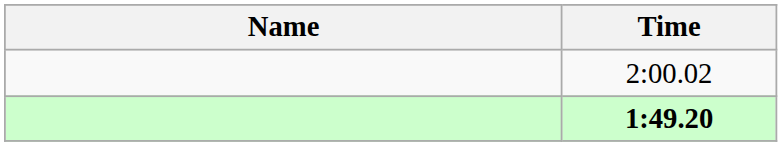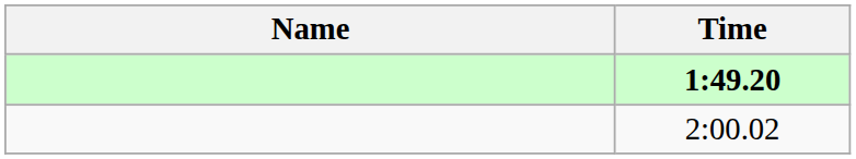rows swapped: 1:49.20 <-> 2:00.02
